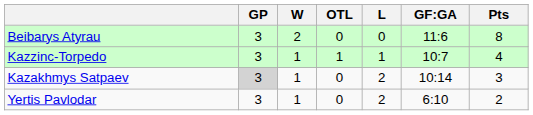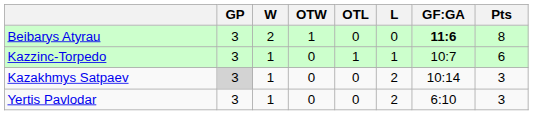+ column: OTW | 1 | 0 | 0 | 0
Beibarys Atyrau | GF:GA: normal -> bold
Kazzinc-Torpedo | Pts: 4 -> 6
Yertis Pavlodar | Pts: 2 -> 3
